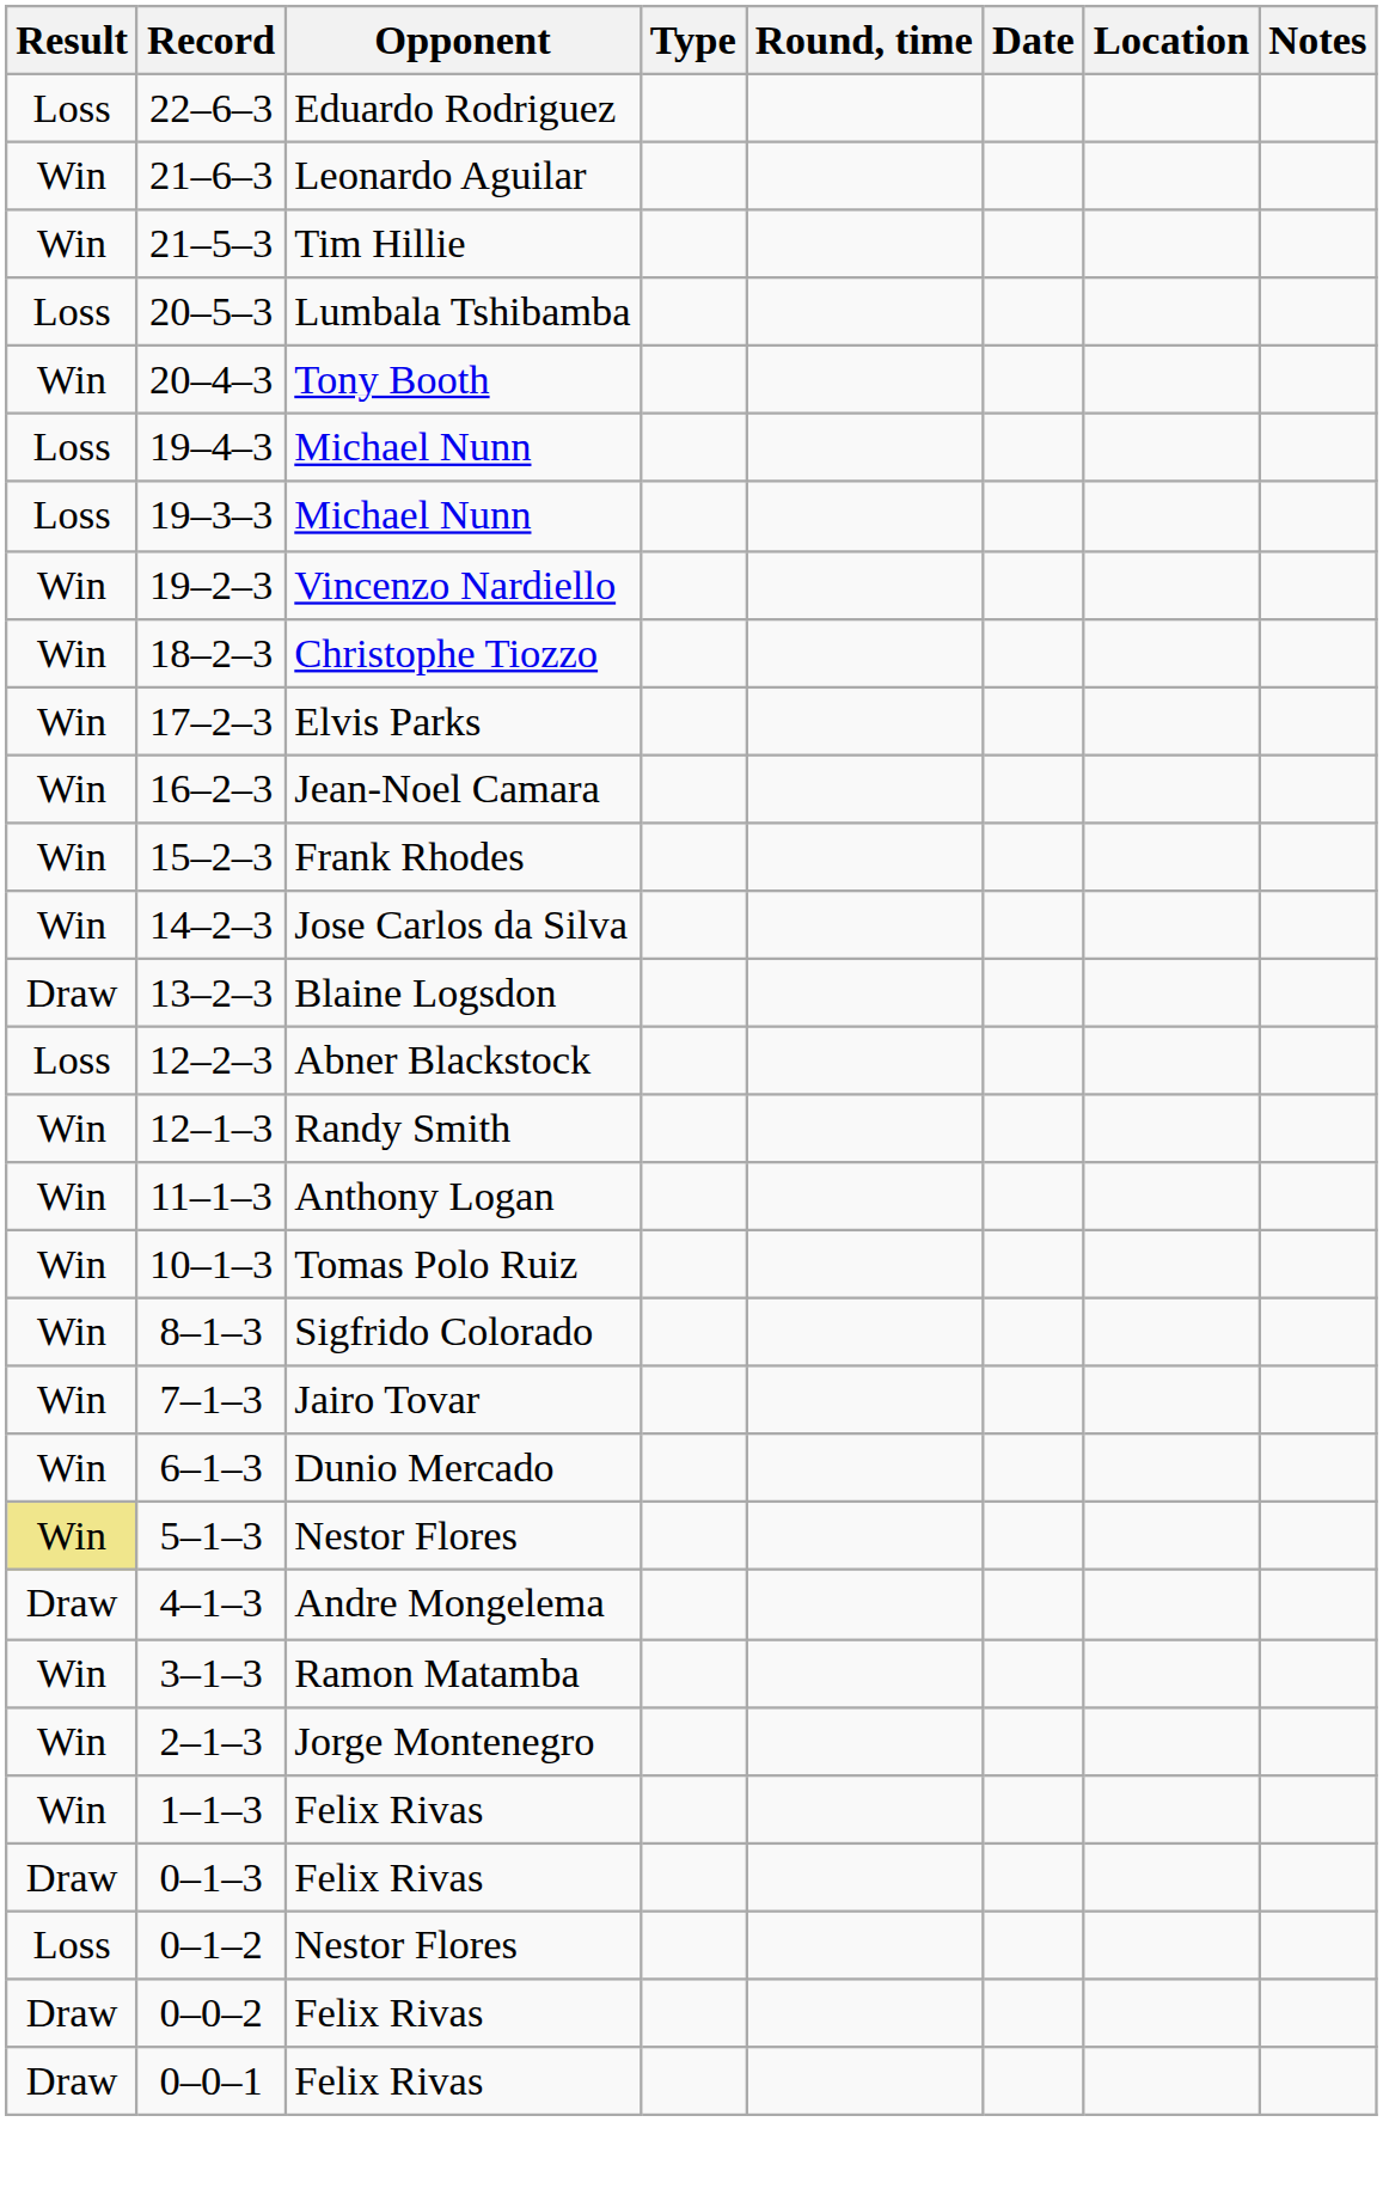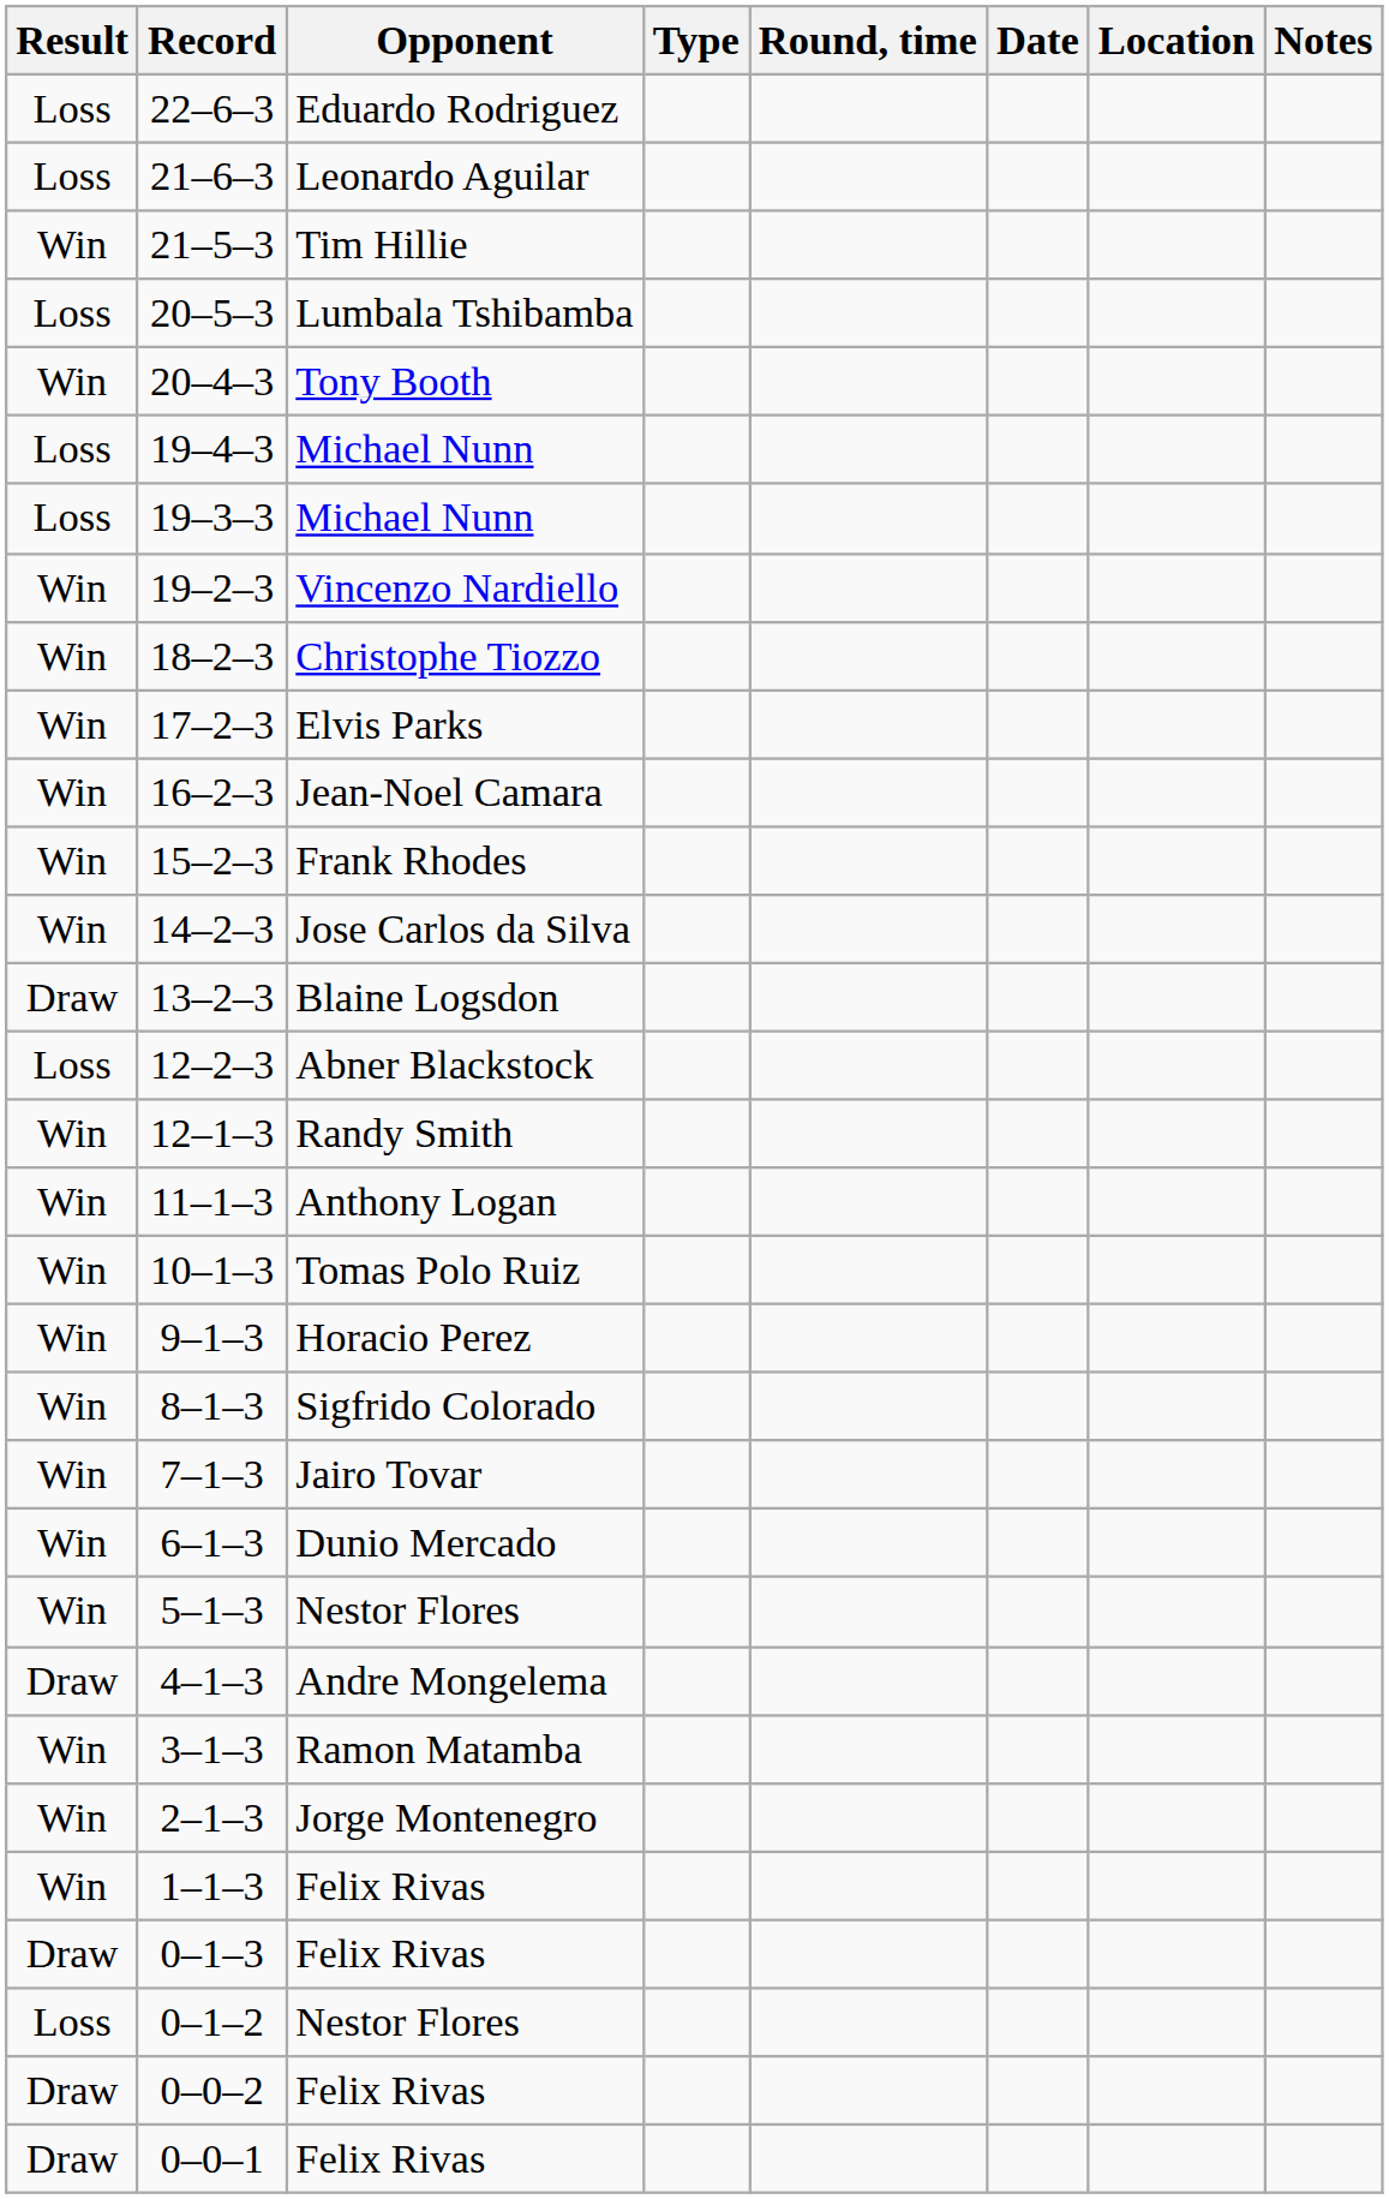21–6–3 | Result: Win -> Loss
+ row: Win | 9–1–3 | Horacio Perez
5–1–3 | Result: khaki background -> no background
